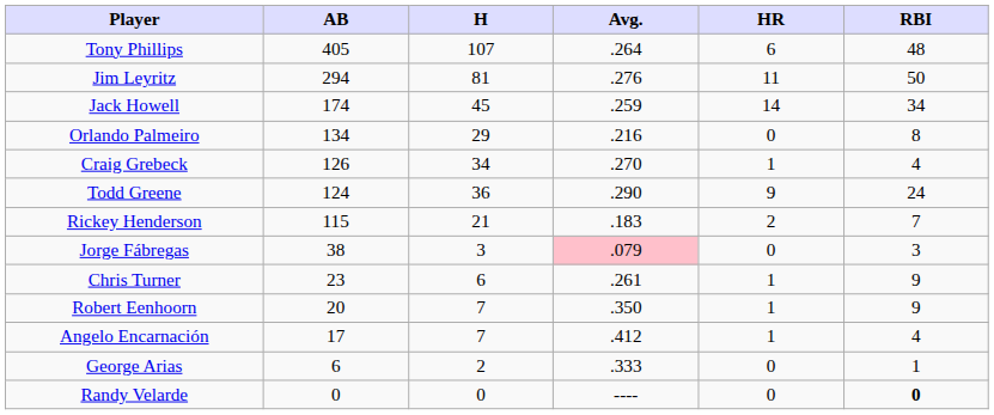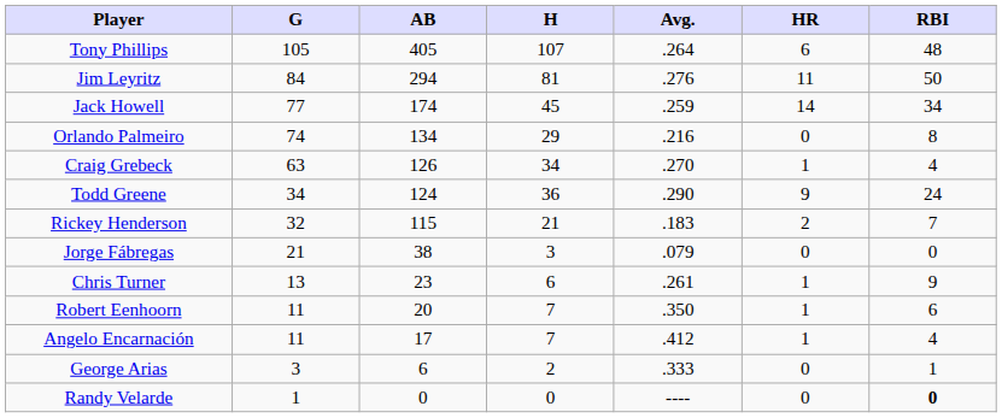+ column: G | 105 | 84 | 77 | 74 | 63 | 34 | 32 | 21 | 13 | 11 | 11 | 3 | 1
Jorge Fábregas | Avg.: pink background -> no background
Jorge Fábregas | RBI: 3 -> 0
Robert Eenhoorn | RBI: 9 -> 6
